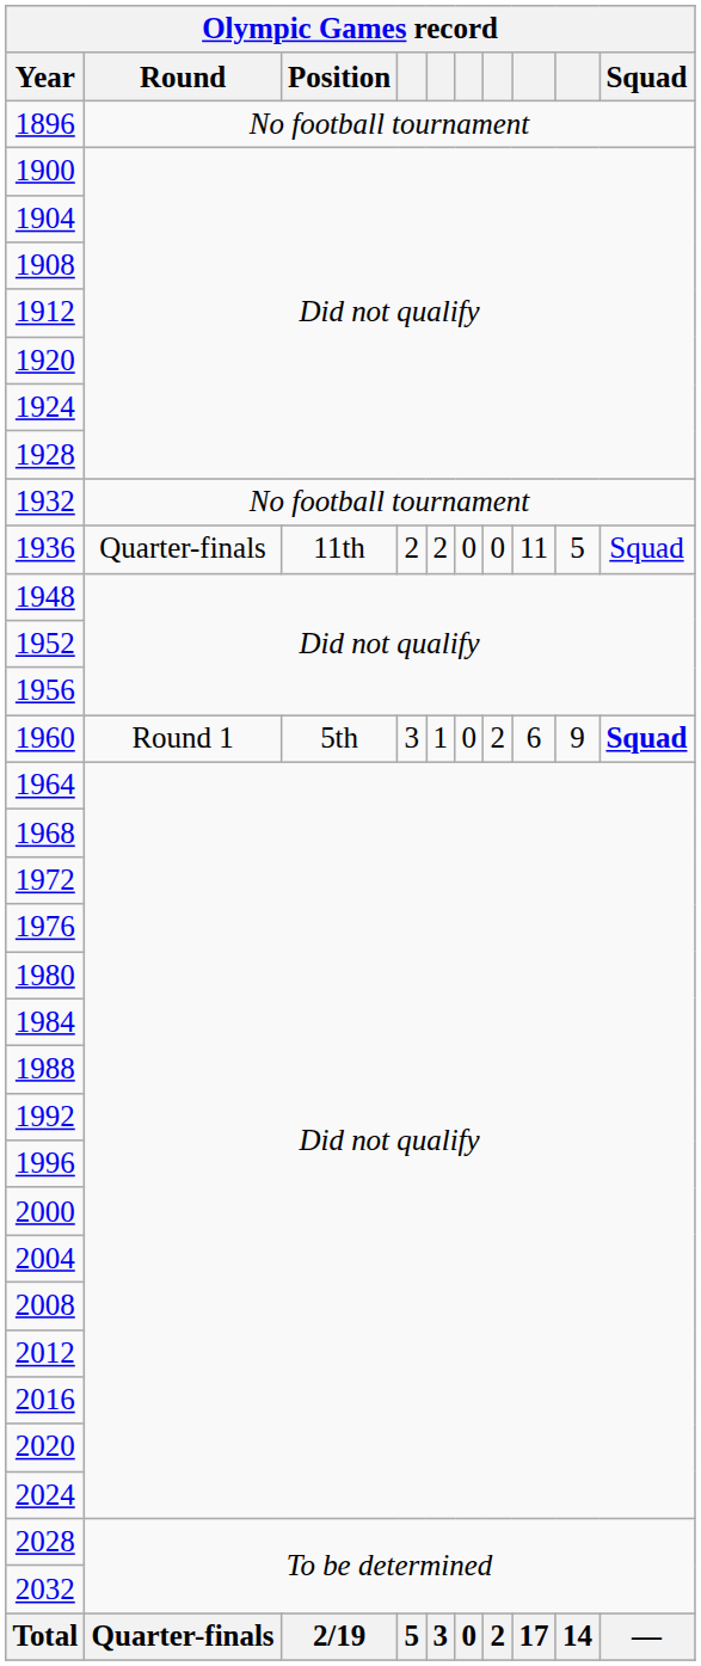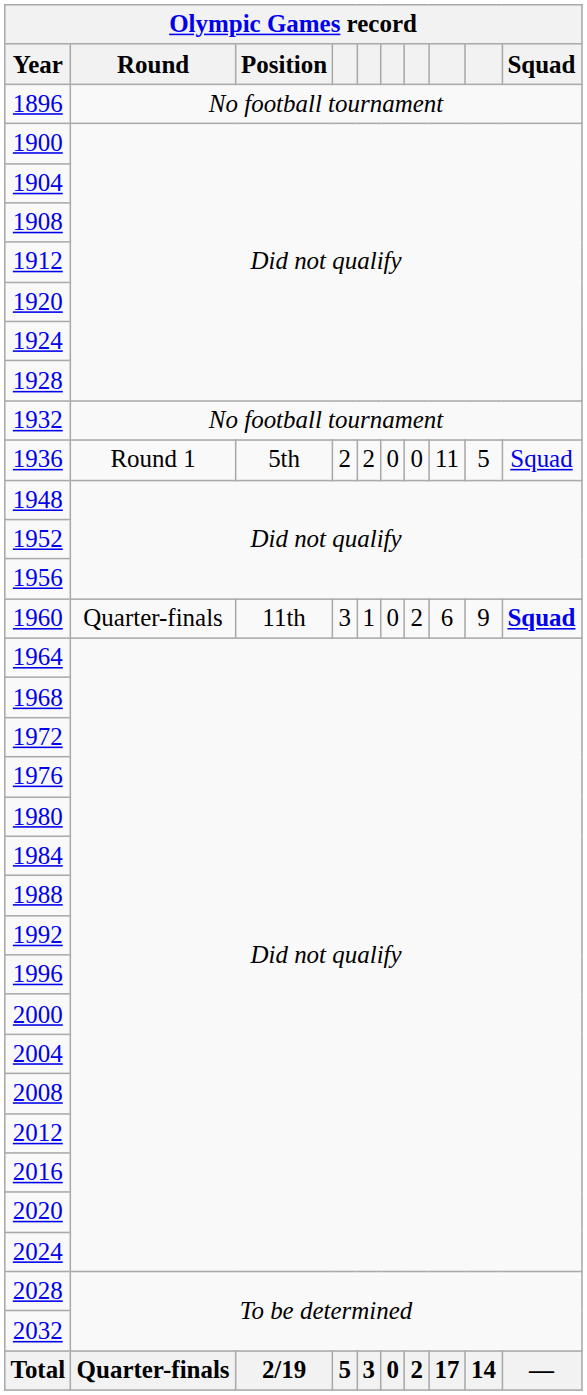1936 | Round: Quarter-finals -> Round 1
1936 | Position: 11th -> 5th
1960 | Round: Round 1 -> Quarter-finals
1960 | Position: 5th -> 11th
